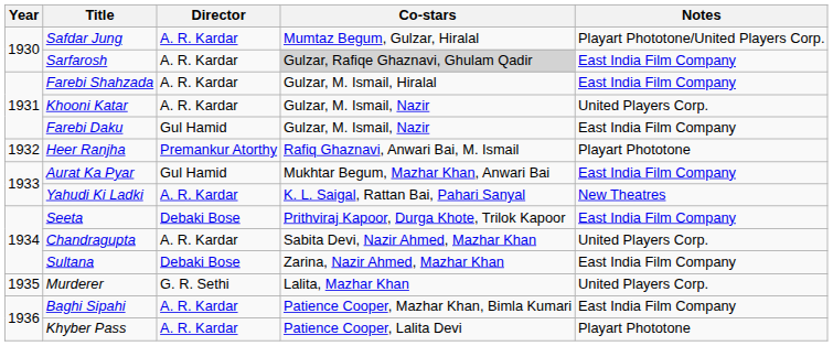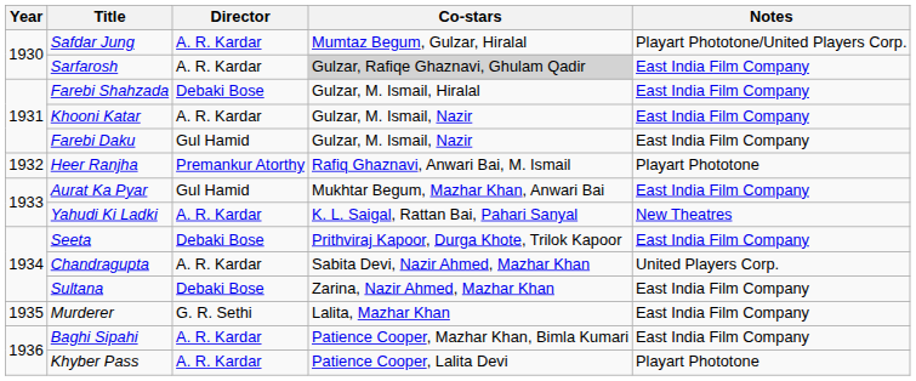Farebi Shahzada | Director: A. R. Kardar -> Debaki Bose
Khooni Katar | Notes: United Players Corp. -> East India Film Company
Murderer | Notes: United Players Corp. -> East India Film Company
